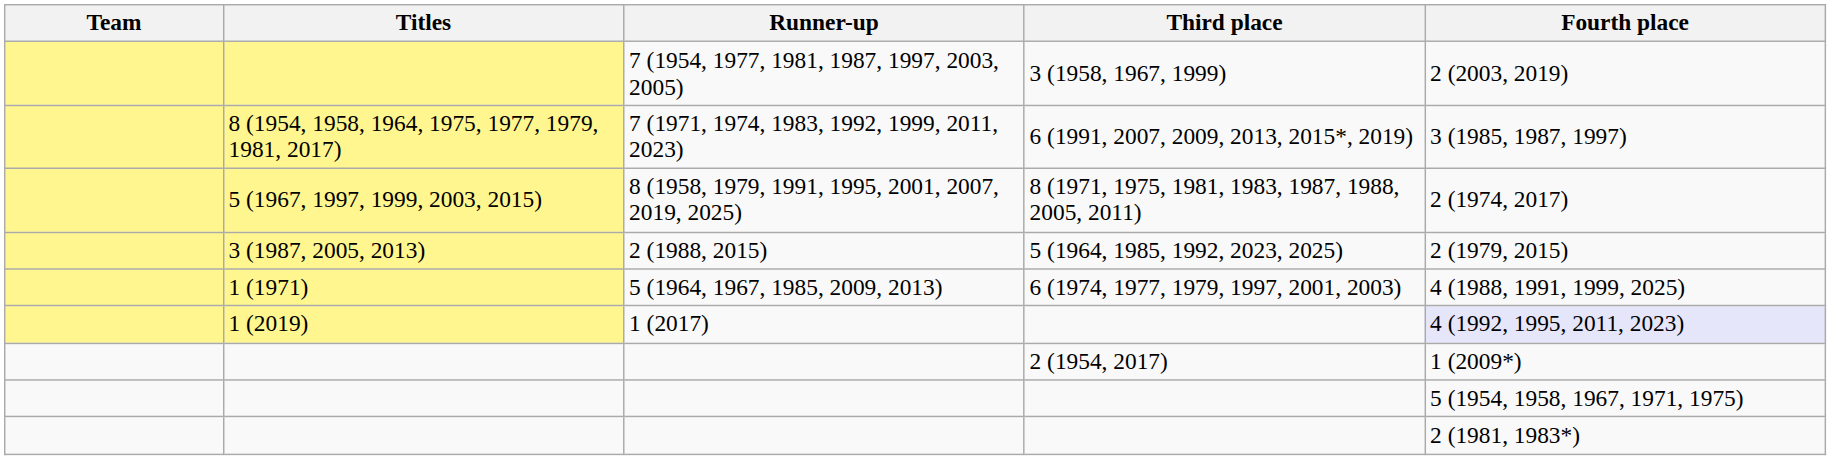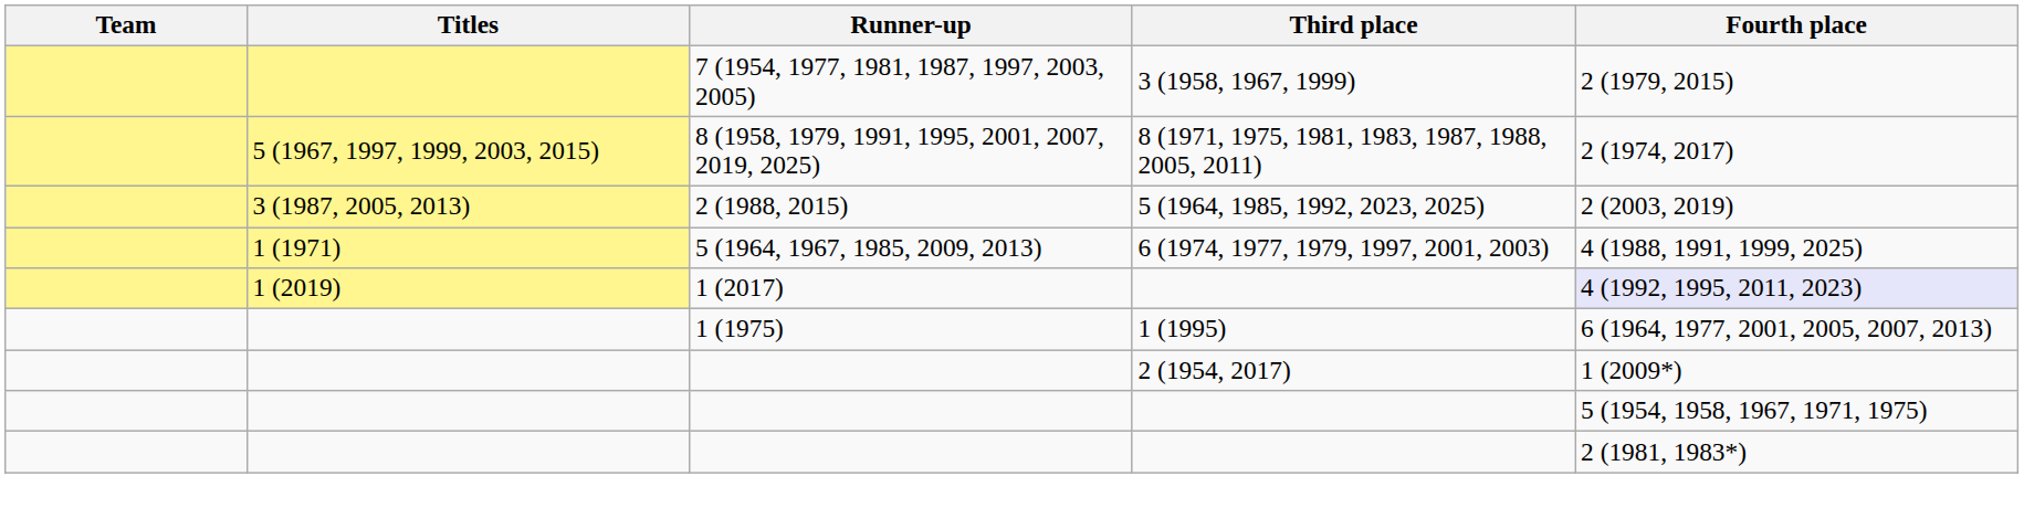7 (1954, 1977, 1981, 1987, 1997, 2003, 2005) | Fourth place: 2 (2003, 2019) -> 2 (1979, 2015)
- row: 8 (1954, 1958, 1964, 1975, 1977, 1979, 1981, 2017) | 7 (1971, 1974, 1983, 1992, 1999, 2011, 2023) | 6 (1991, 2007, 2009, 2013, 2015*, 2019) | 3 (1985, 1987, 1997)
2 (1988, 2015) | Fourth place: 2 (1979, 2015) -> 2 (2003, 2019)
+ row: 1 (1975) | 1 (1995) | 6 (1964, 1977, 2001, 2005, 2007, 2013)
